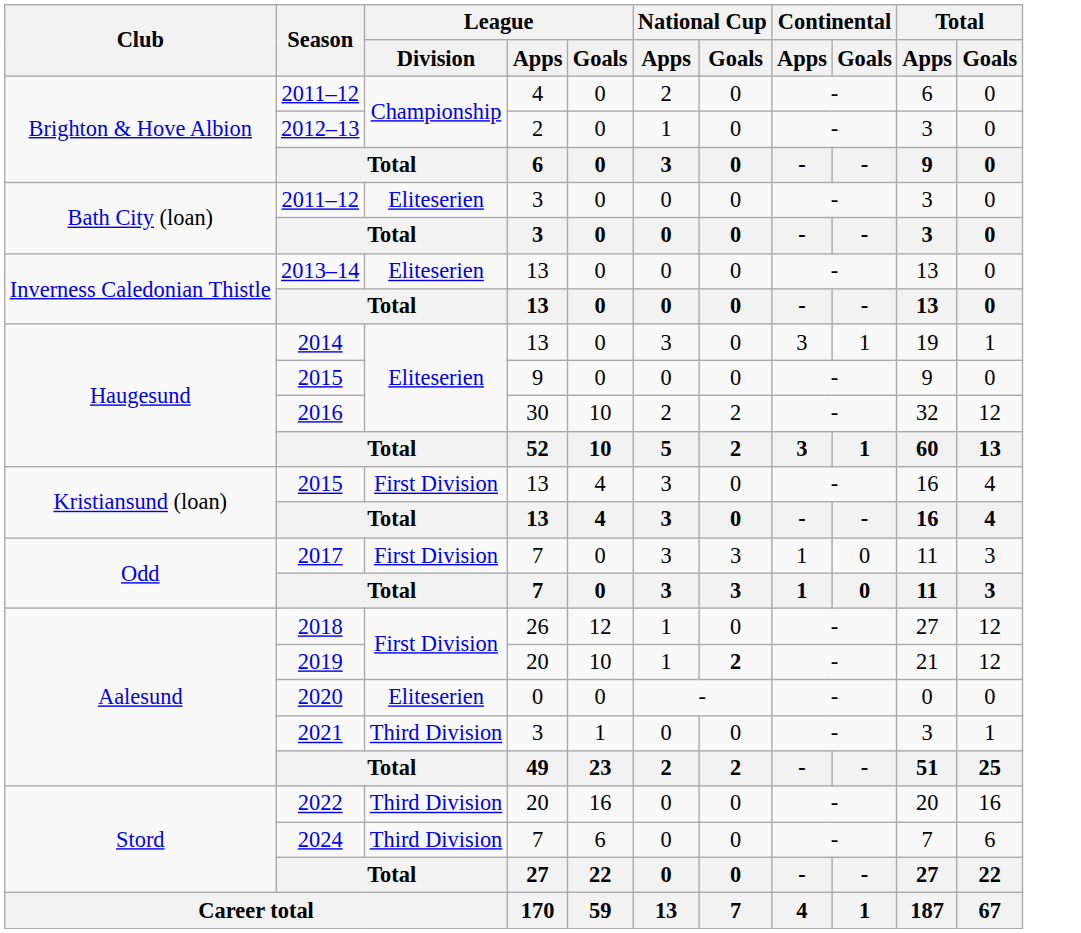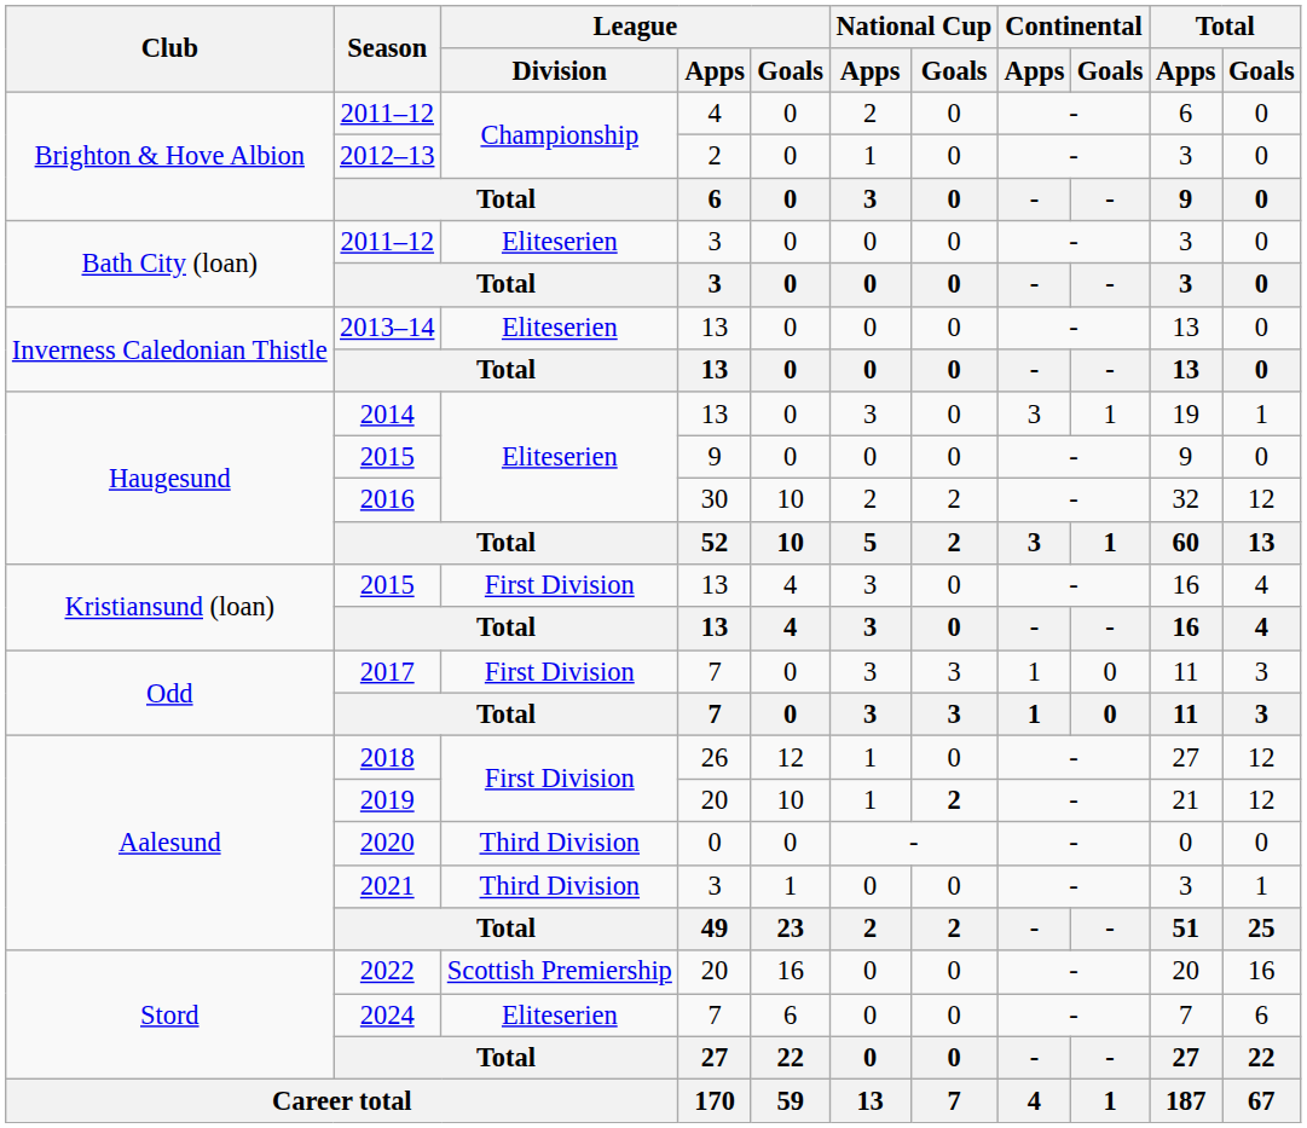2020 | League / Division: Eliteserien -> Third Division
2022 | League / Division: Third Division -> Scottish Premiership
2024 | League / Division: Third Division -> Eliteserien
